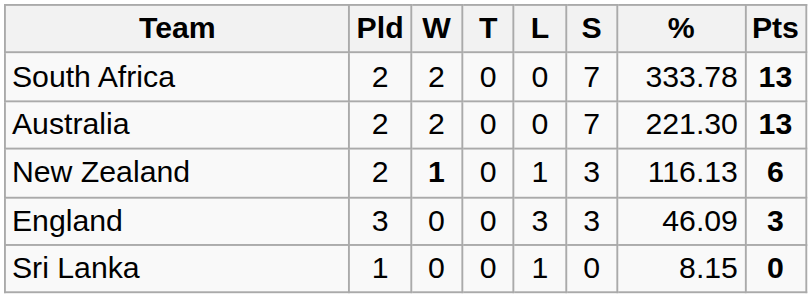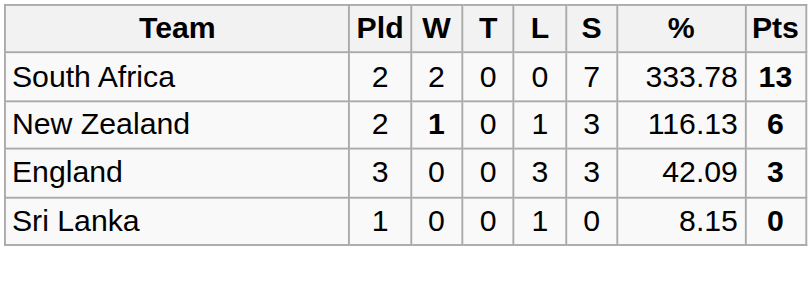- row: Australia | 2 | 2 | 0 | 0 | 7 | 221.30 | 13
England | %: 46.09 -> 42.09
